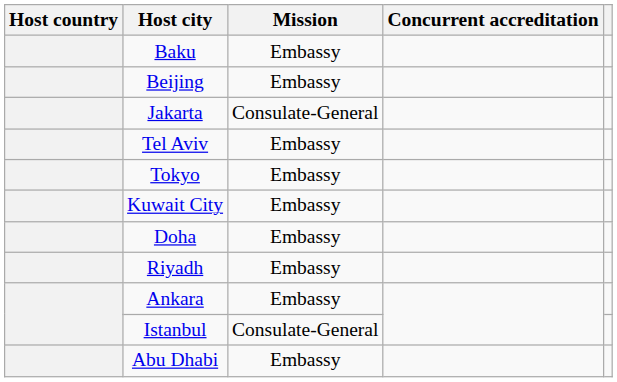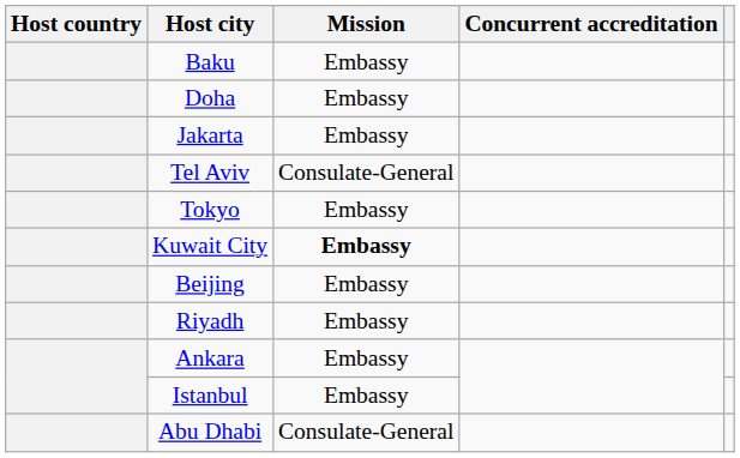rows swapped: Beijing <-> Doha
Jakarta | Mission: Consulate-General -> Embassy
Tel Aviv | Mission: Embassy -> Consulate-General
Kuwait City | Mission: normal -> bold
Istanbul | Mission: Consulate-General -> Embassy
Abu Dhabi | Mission: Embassy -> Consulate-General
